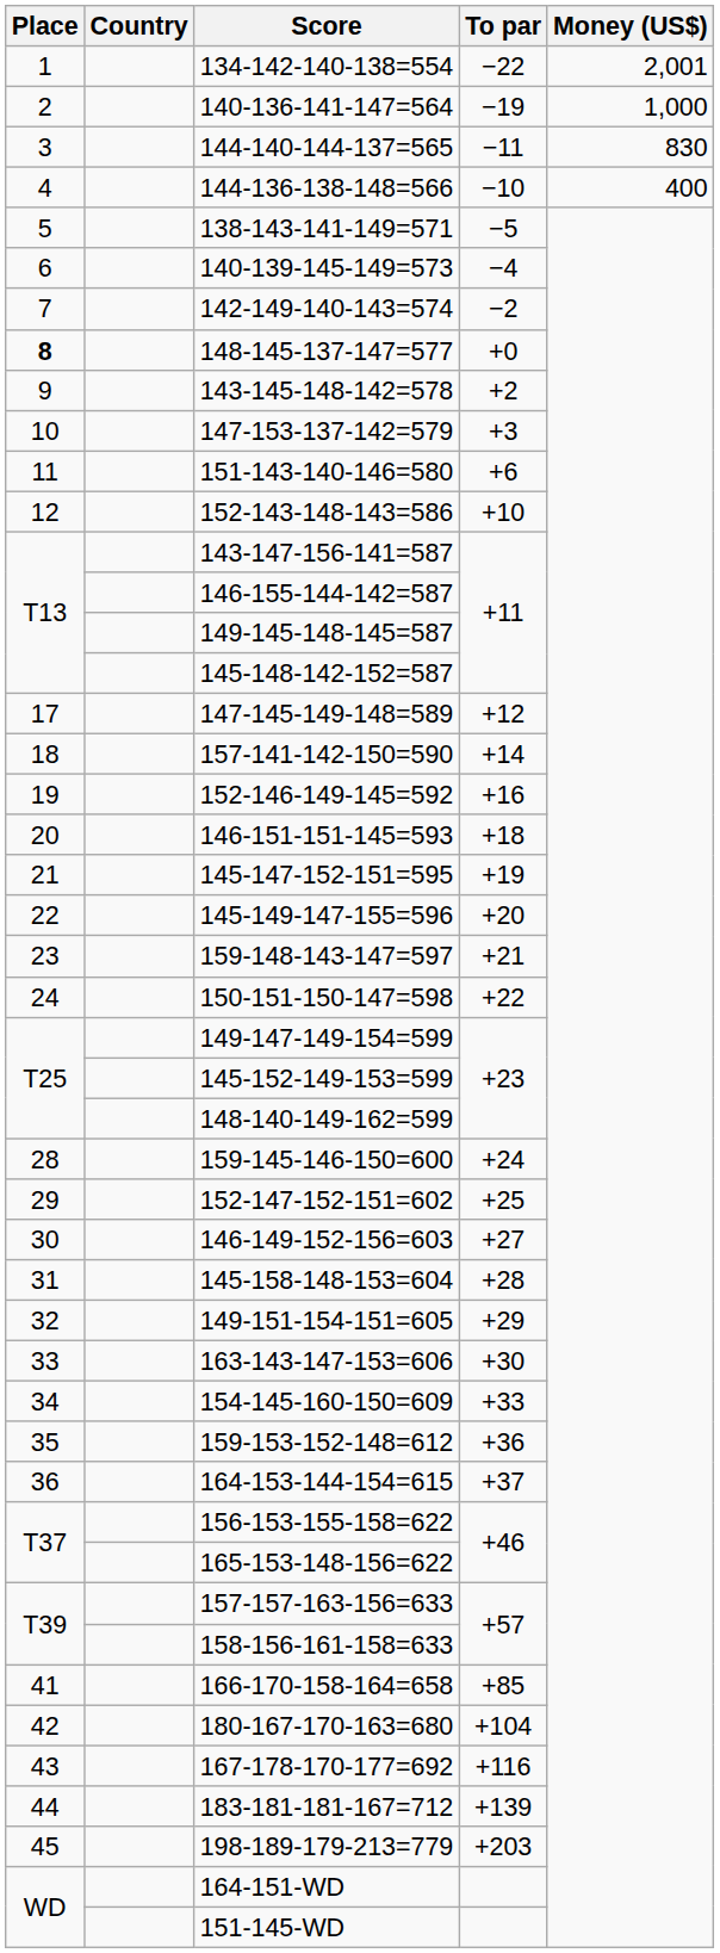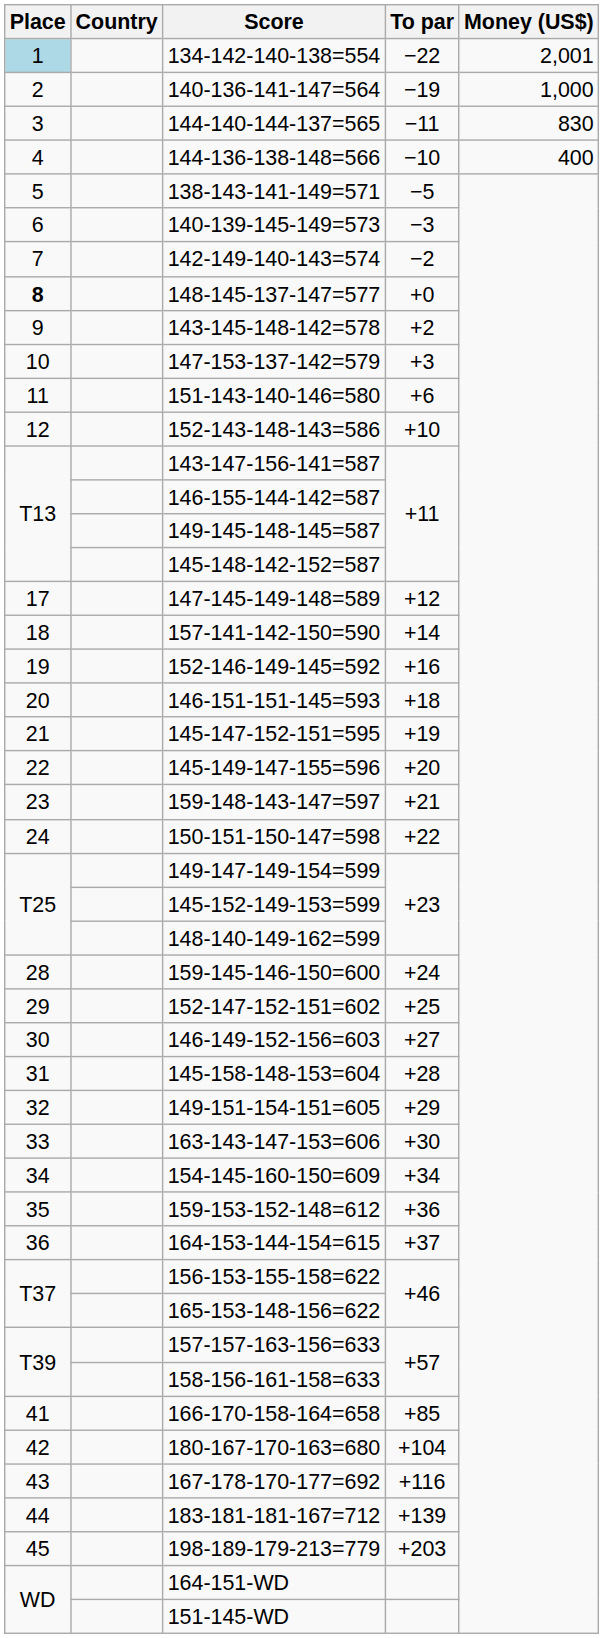134-142-140-138=554 | Place: no background -> lightblue background
140-139-145-149=573 | To par: −4 -> −3
154-145-160-150=609 | To par: +33 -> +34
